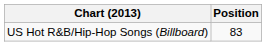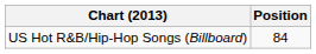US Hot R&B/Hip-Hop Songs (Billboard) | Position: 83 -> 84
